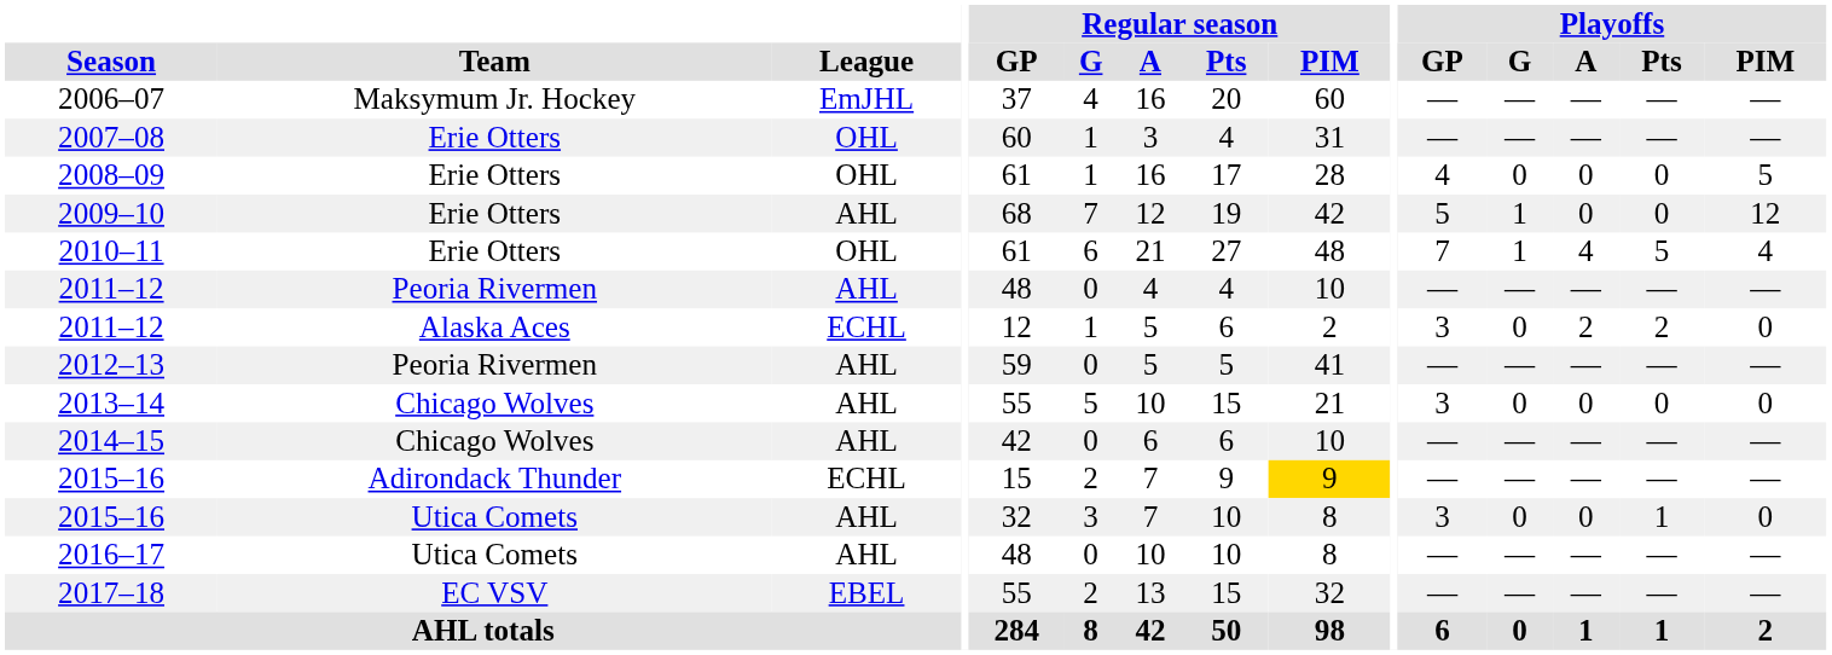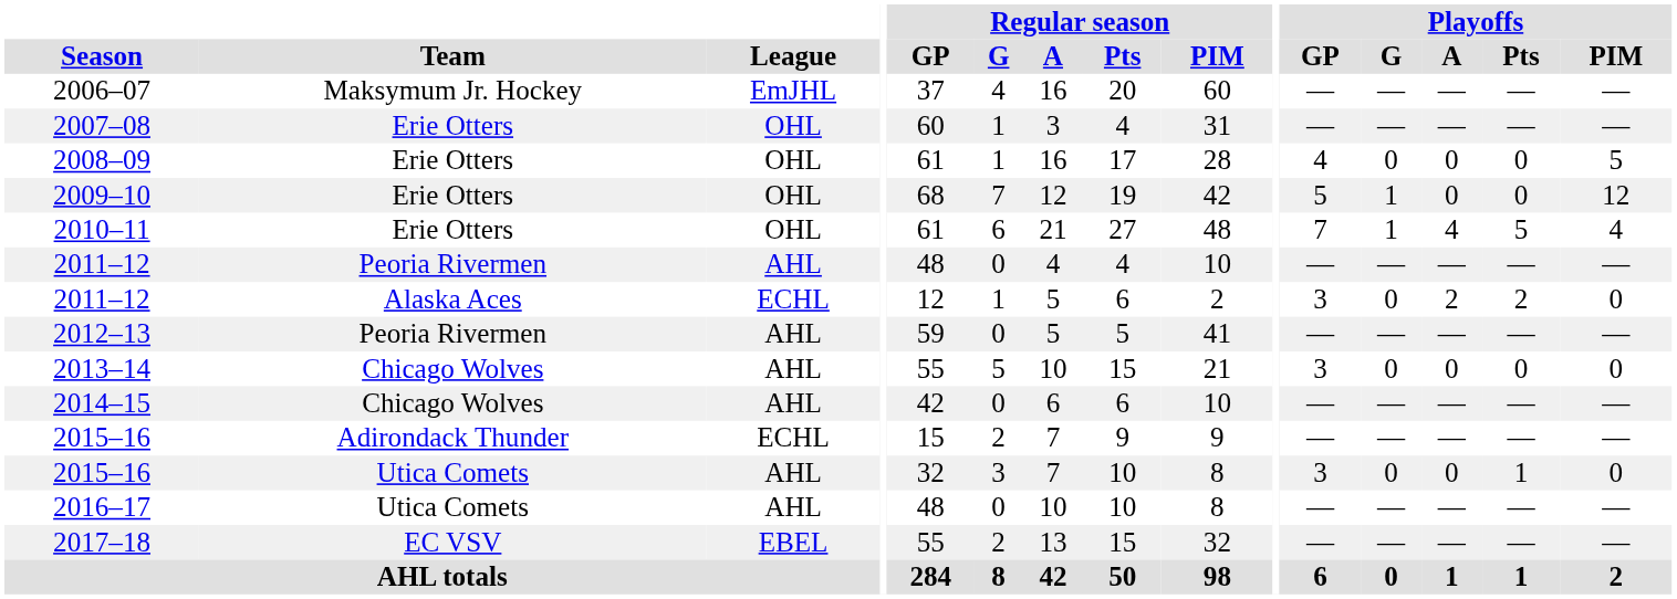2009–10 | League: AHL -> OHL
2015–16 / Adirondack Thunder | Regular season / PIM: gold background -> no background
